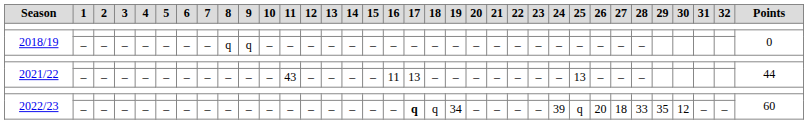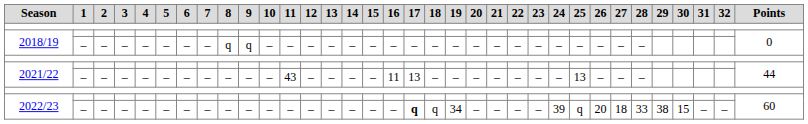2022/23 / – | 29: 35 -> 38
2022/23 / – | 30: 12 -> 15
